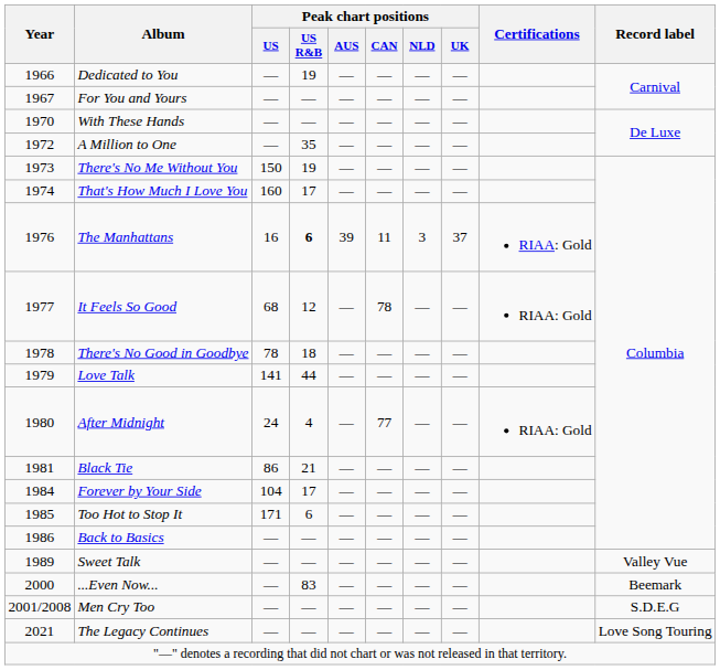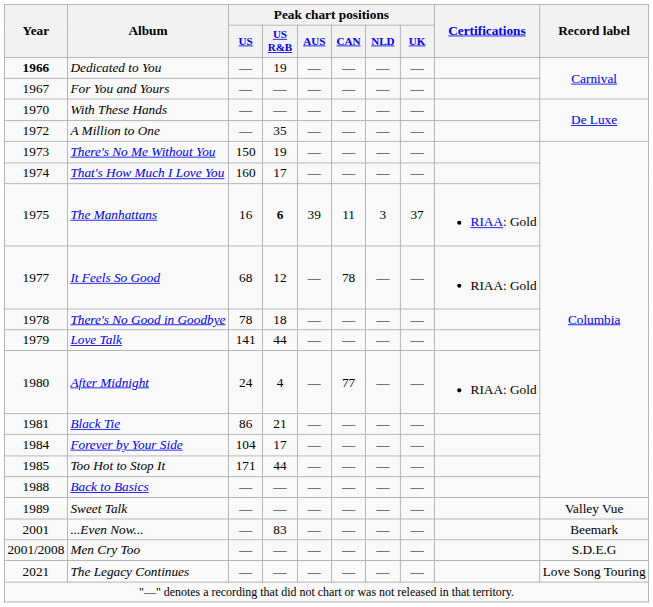Dedicated to You | Year: normal -> bold
The Manhattans | Year: 1976 -> 1975
Too Hot to Stop It | Peak chart positions / US R&B: 6 -> 44
Back to Basics | Year: 1986 -> 1988
...Even Now... | Year: 2000 -> 2001
